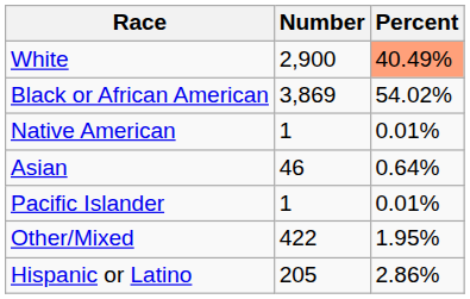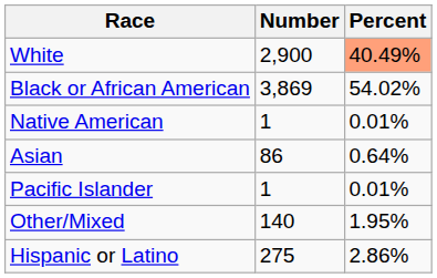Asian | Number: 46 -> 86
Other/Mixed | Number: 422 -> 140
Hispanic or Latino | Number: 205 -> 275
